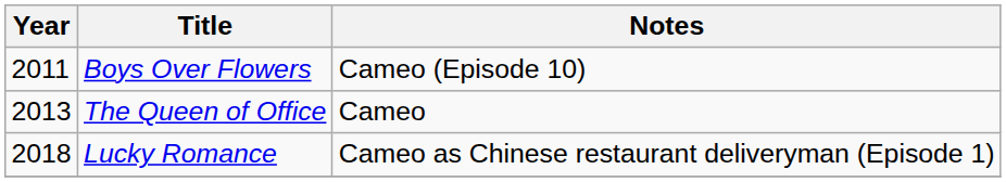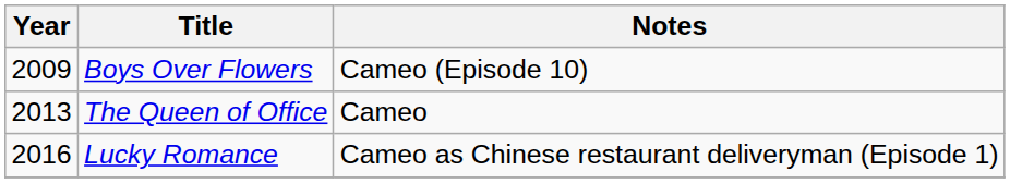Boys Over Flowers | Year: 2011 -> 2009
Lucky Romance | Year: 2018 -> 2016
